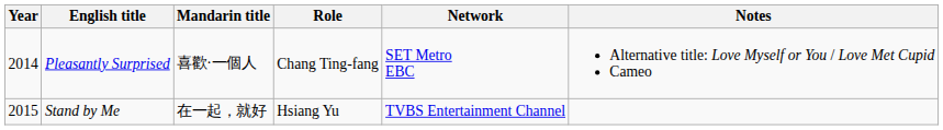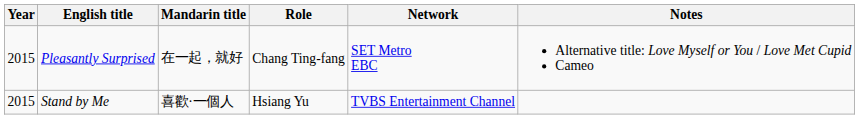Pleasantly Surprised | Year: 2014 -> 2015
Pleasantly Surprised | Mandarin title: 喜歡·一個人 -> 在一起，就好
Stand by Me | Mandarin title: 在一起，就好 -> 喜歡·一個人
